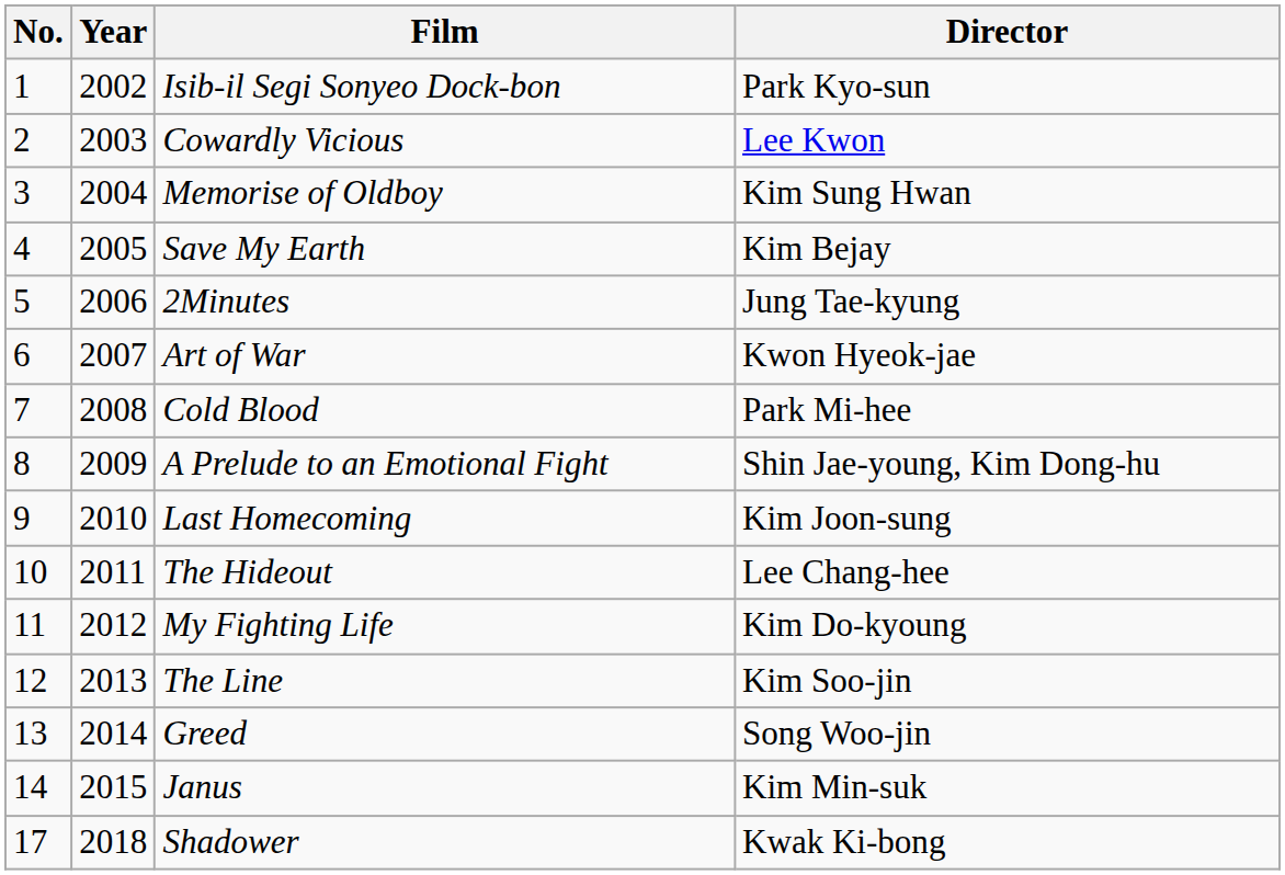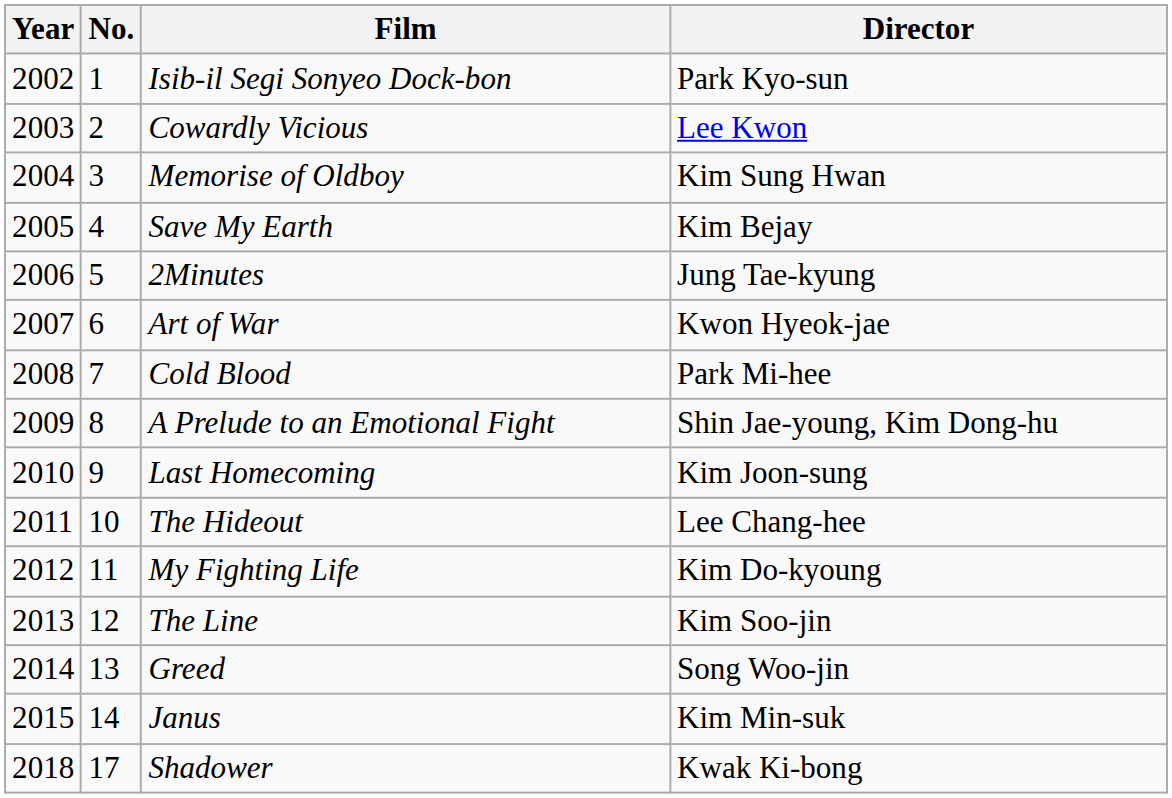columns swapped: No. <-> Year
